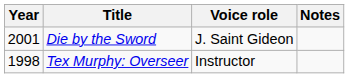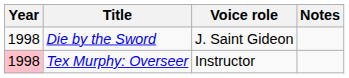Die by the Sword | Year: 2001 -> 1998
Tex Murphy: Overseer | Year: no background -> pink background
